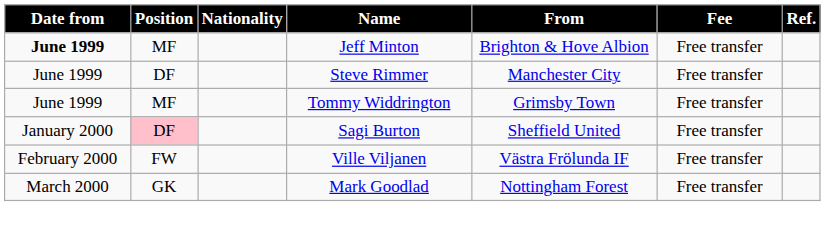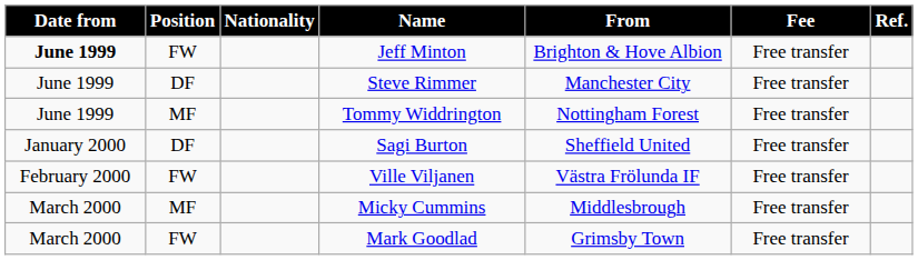Jeff Minton | Position: MF -> FW
Tommy Widdrington | From: Grimsby Town -> Nottingham Forest
Sagi Burton | Position: pink background -> no background
+ row: March 2000 | MF | Micky Cummins | Middlesbrough | Free transfer
Mark Goodlad | Position: GK -> FW
Mark Goodlad | From: Nottingham Forest -> Grimsby Town
